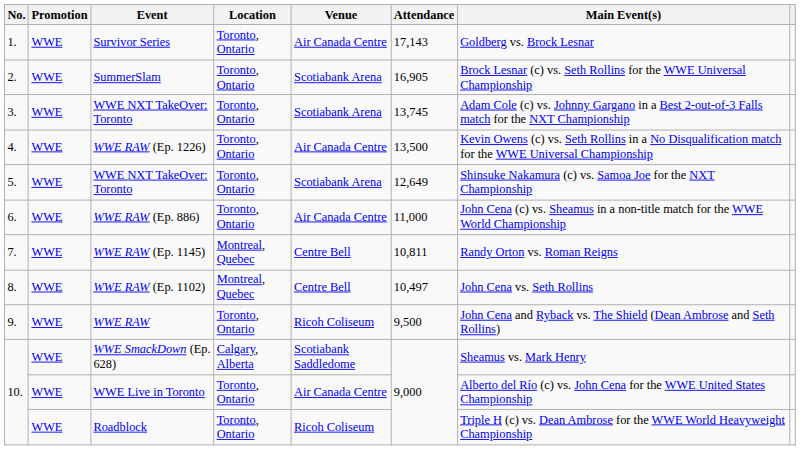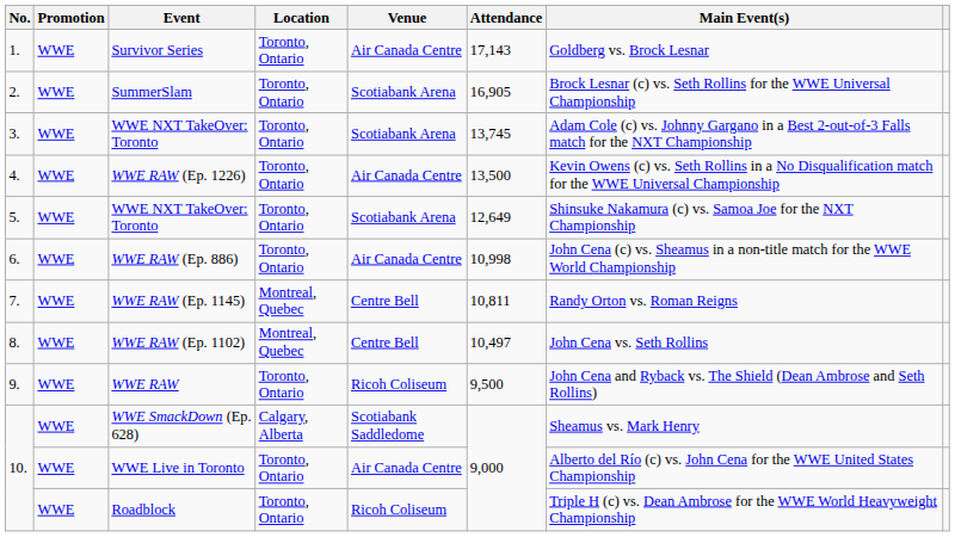WWE RAW (Ep. 886) | Attendance: 11,000 -> 10,998
